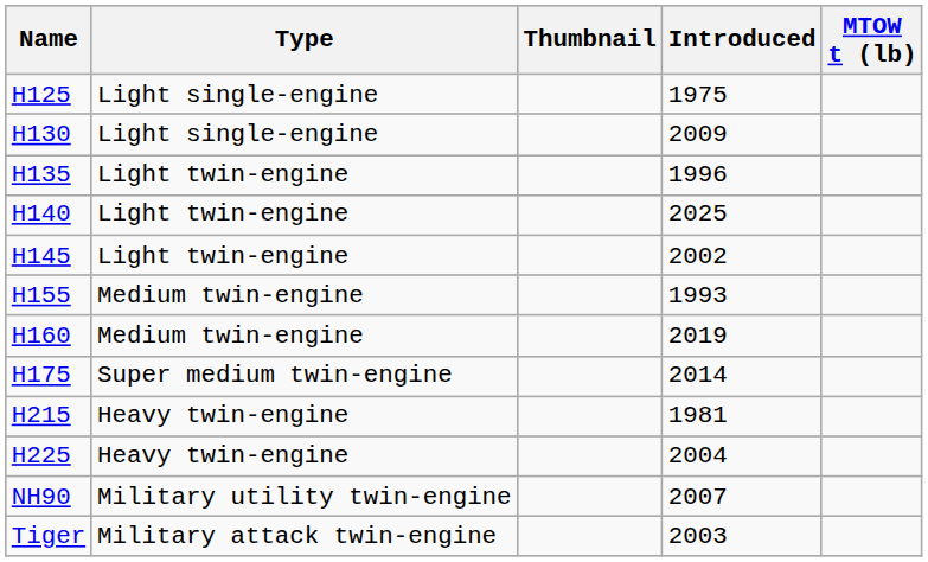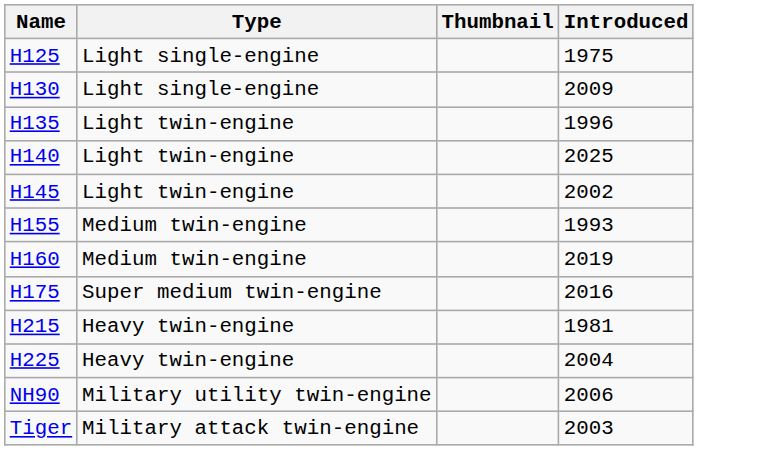- column: MTOW t (lb)
H175 | Introduced: 2014 -> 2016
NH90 | Introduced: 2007 -> 2006
